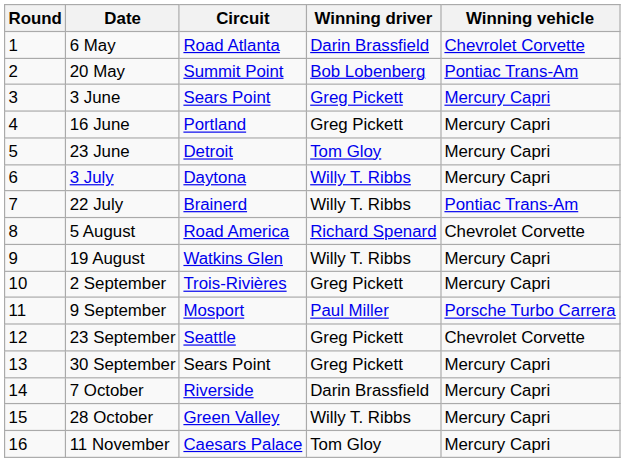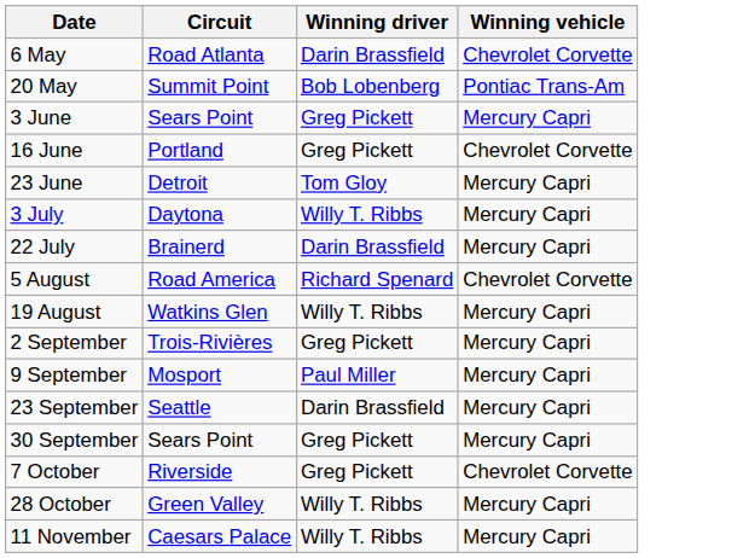- column: Round | 1 | 2 | 3 | 4 | 5 | 6 | 7 | 8 | 9 | 10 | 11 | 12 | 13 | 14 | 15 | 16
16 June | Winning vehicle: Mercury Capri -> Chevrolet Corvette
22 July | Winning driver: Willy T. Ribbs -> Darin Brassfield
22 July | Winning vehicle: Pontiac Trans-Am -> Mercury Capri
9 September | Winning vehicle: Porsche Turbo Carrera -> Mercury Capri
23 September | Winning driver: Greg Pickett -> Darin Brassfield
23 September | Winning vehicle: Chevrolet Corvette -> Mercury Capri
7 October | Winning driver: Darin Brassfield -> Greg Pickett
7 October | Winning vehicle: Mercury Capri -> Chevrolet Corvette
11 November | Winning driver: Tom Gloy -> Willy T. Ribbs
